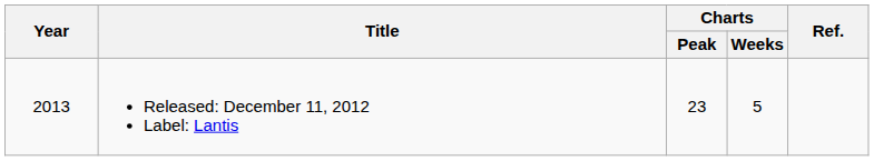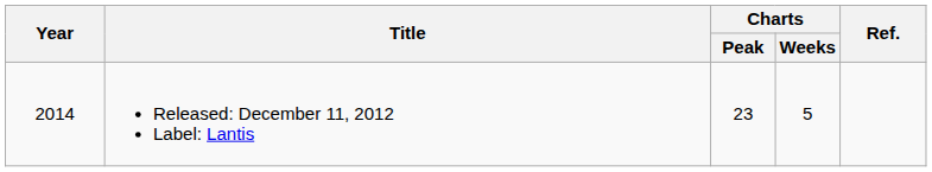Released: December 11, 2012 Label: Lantis | Year: 2013 -> 2014
